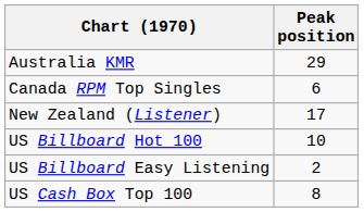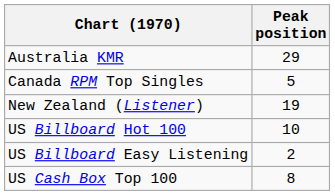Canada RPM Top Singles | Peak position: 6 -> 5
New Zealand (Listener) | Peak position: 17 -> 19
